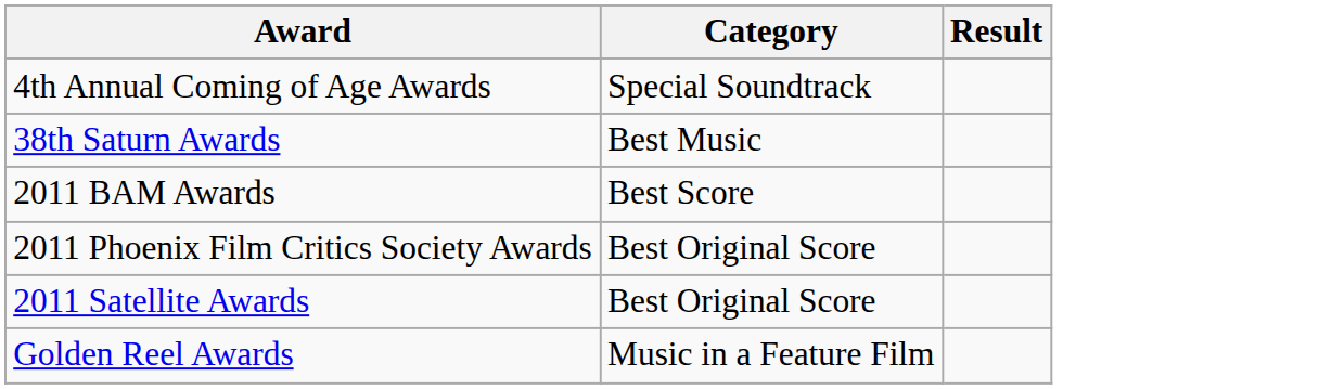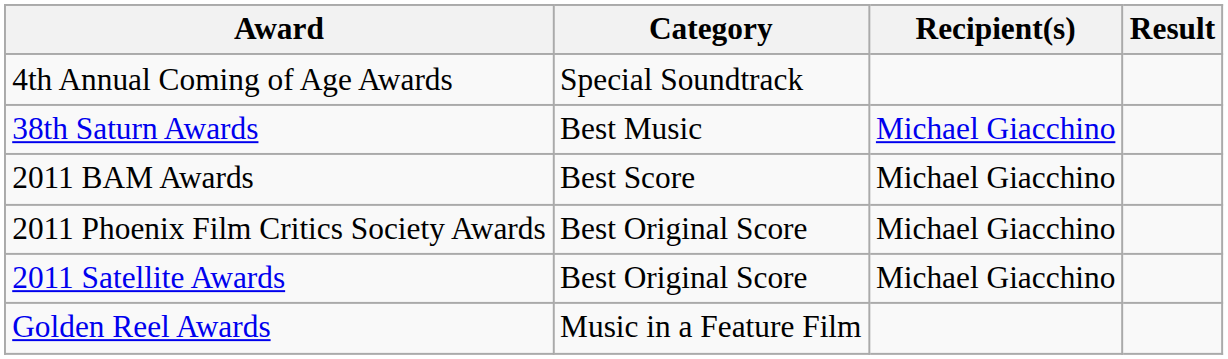+ column: Recipient(s) | Michael Giacchino | Michael Giacchino | Michael Giacchino | Michael Giacchino
